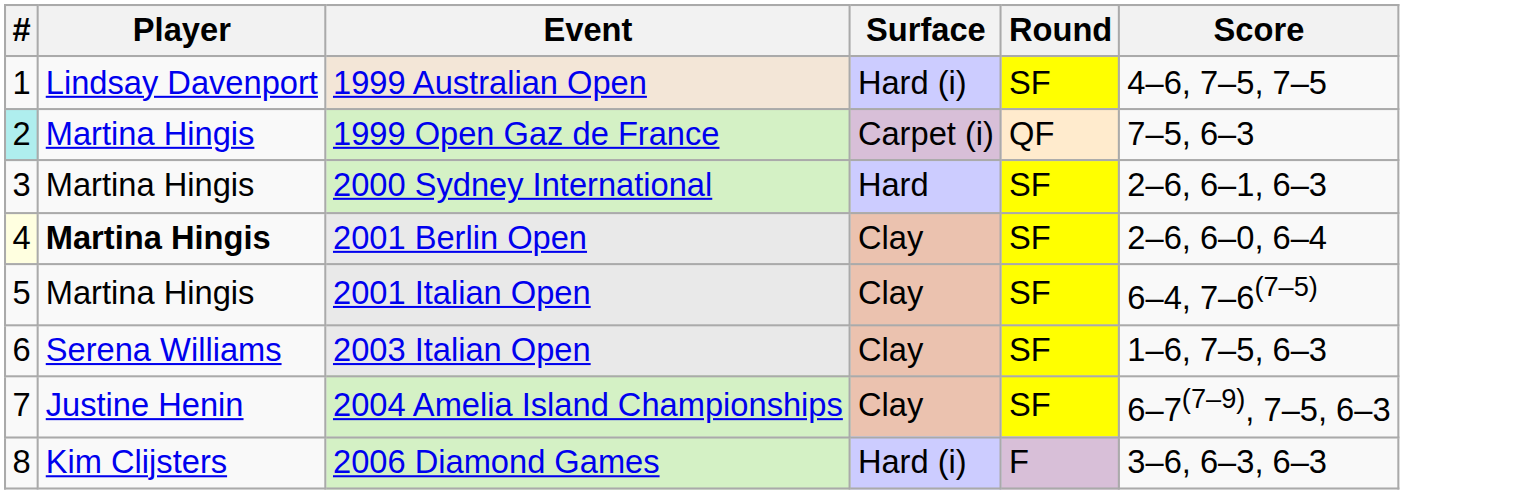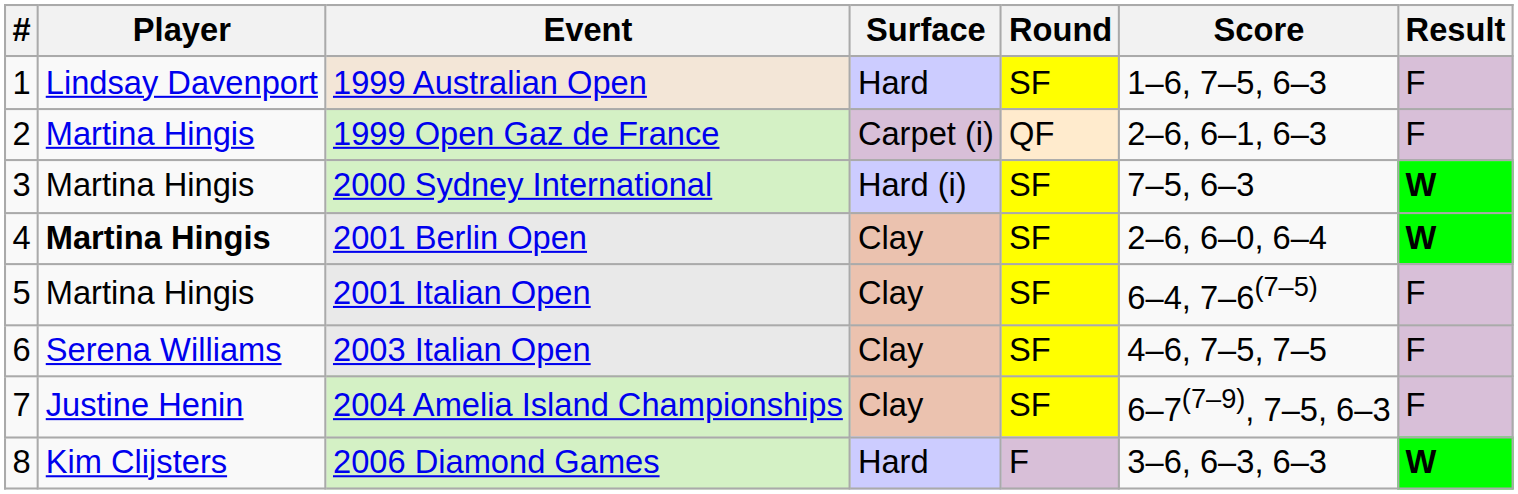+ column: Result | F | F | W | W | F | F | F | W
1999 Australian Open | Surface: Hard (i) -> Hard
1999 Australian Open | Score: 4–6, 7–5, 7–5 -> 1–6, 7–5, 6–3
1999 Open Gaz de France | #: paleturquoise background -> no background
1999 Open Gaz de France | Score: 7–5, 6–3 -> 2–6, 6–1, 6–3
2000 Sydney International | Surface: Hard -> Hard (i)
2000 Sydney International | Score: 2–6, 6–1, 6–3 -> 7–5, 6–3
2001 Berlin Open | #: lightyellow background -> no background
2003 Italian Open | Score: 1–6, 7–5, 6–3 -> 4–6, 7–5, 7–5
2006 Diamond Games | Surface: Hard (i) -> Hard
